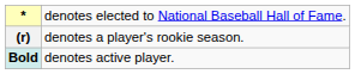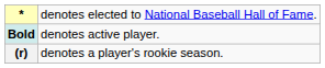rows swapped: Bold <-> (r)
